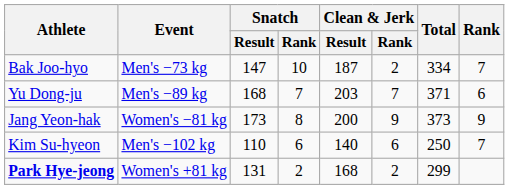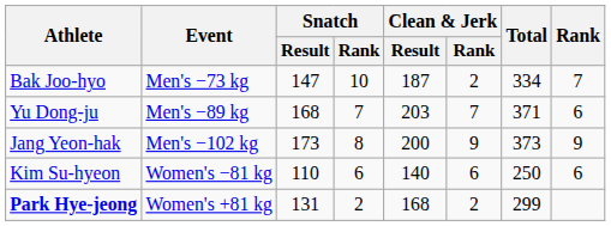Jang Yeon-hak | Event: Women's −81 kg -> Men's −102 kg
Kim Su-hyeon | Event: Men's −102 kg -> Women's −81 kg
Kim Su-hyeon | Rank: 7 -> 6
